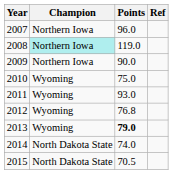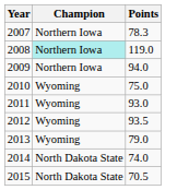- column: Ref
2007 | Points: 96.0 -> 78.3
2009 | Points: 90.0 -> 94.0
2012 | Points: 76.8 -> 93.5
2013 | Points: bold -> normal
